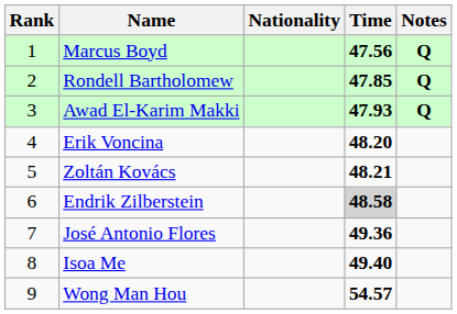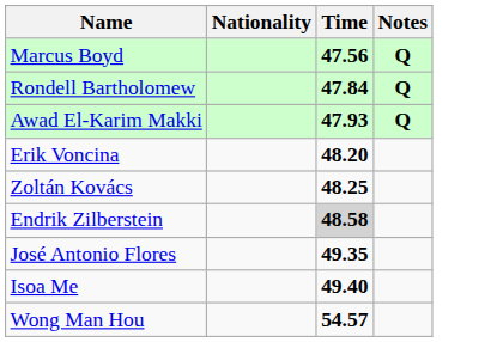- column: Rank | 1 | 2 | 3 | 4 | 5 | 6 | 7 | 8 | 9
Rondell Bartholomew | Time: 47.85 -> 47.84
Zoltán Kovács | Time: 48.21 -> 48.25
José Antonio Flores | Time: 49.36 -> 49.35
